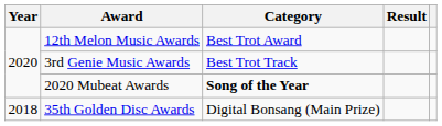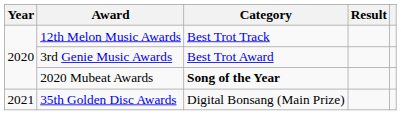12th Melon Music Awards | Category: Best Trot Award -> Best Trot Track
3rd Genie Music Awards | Category: Best Trot Track -> Best Trot Award
35th Golden Disc Awards | Year: 2018 -> 2021
